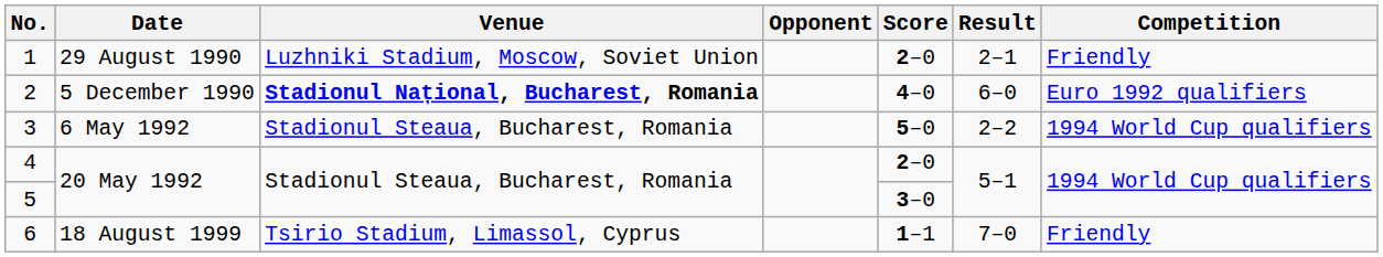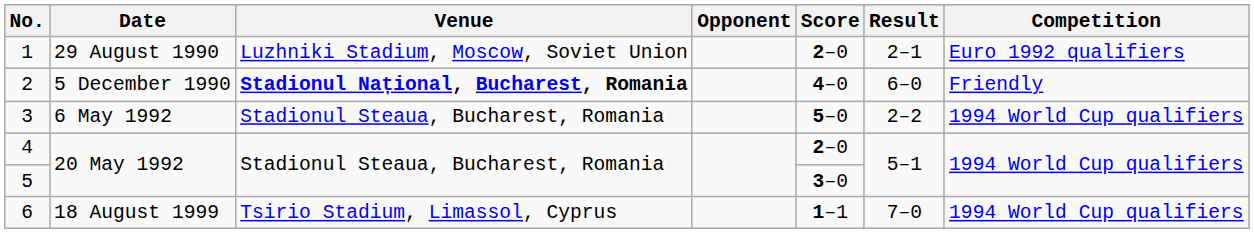1 | Competition: Friendly -> Euro 1992 qualifiers
2 | Competition: Euro 1992 qualifiers -> Friendly
6 | Competition: Friendly -> 1994 World Cup qualifiers
